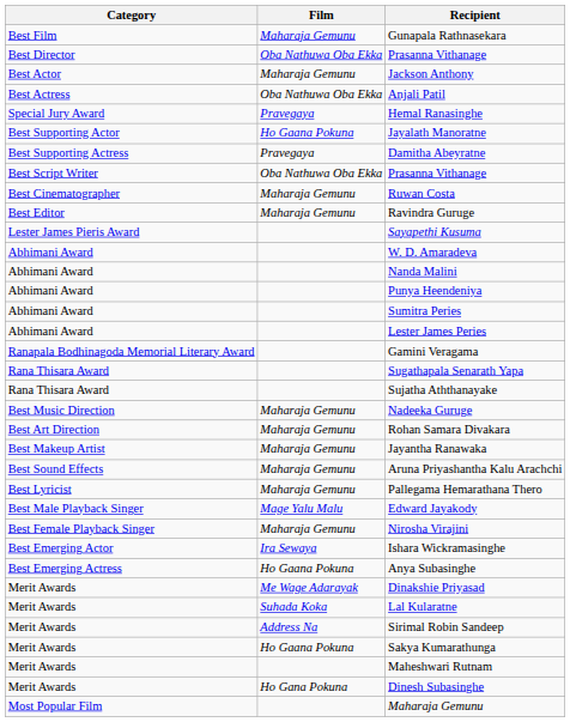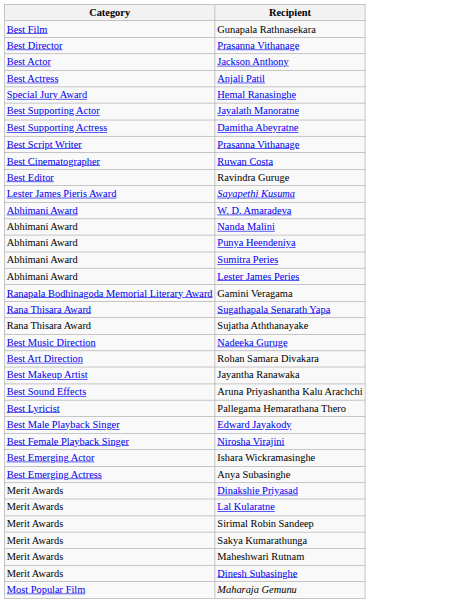- column: Film | Maharaja Gemunu | Oba Nathuwa Oba Ekka | Maharaja Gemunu | Oba Nathuwa Oba Ekka | Pravegaya | Ho Gaana Pokuna | Pravegaya | Oba Nathuwa Oba Ekka | Maharaja Gemunu | Maharaja Gemunu | Maharaja Gemunu | Maharaja Gemunu | Maharaja Gemunu | Maharaja Gemunu | Maharaja Gemunu | Mage Yalu Malu | Maharaja Gemunu | Ira Sewaya | Ho Gaana Pokuna | Me Wage Adarayak | Suhada Koka | Address Na | Ho Gaana Pokuna | Ho Gana Pokuna
